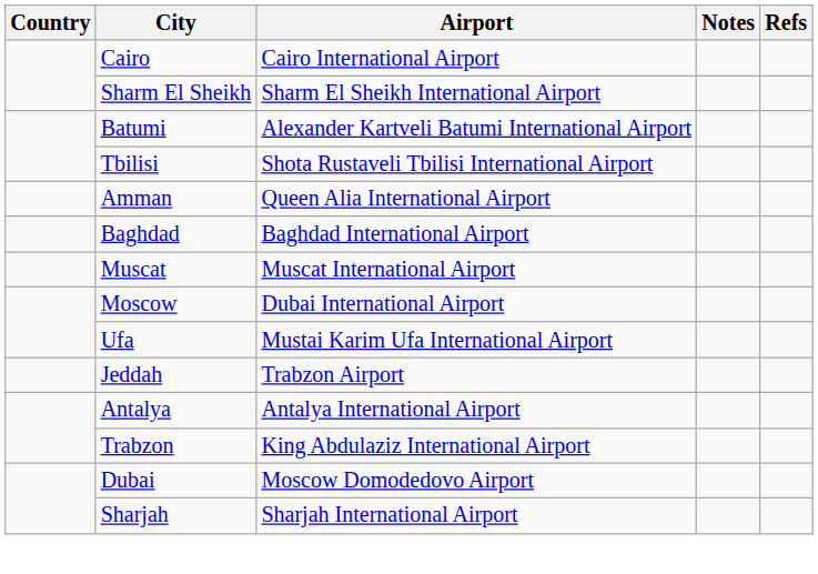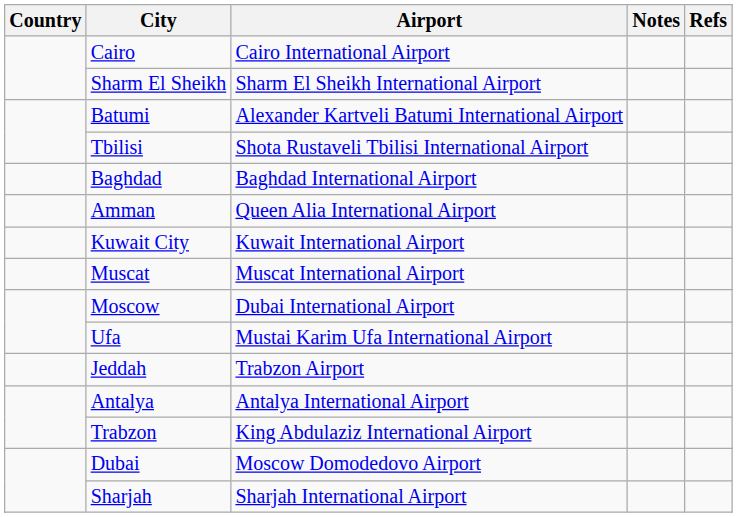rows swapped: Baghdad <-> Amman
+ row: Kuwait City | Kuwait International Airport
